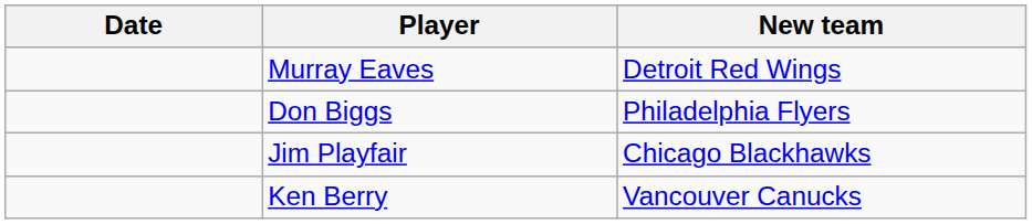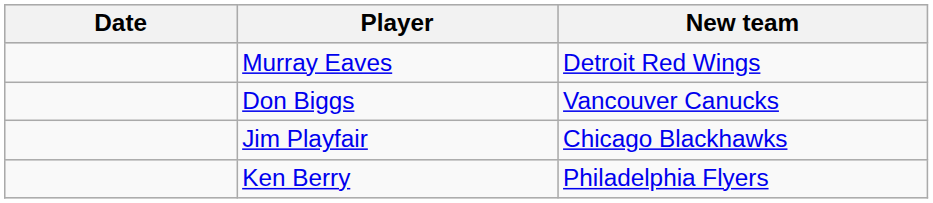Don Biggs | New team: Philadelphia Flyers -> Vancouver Canucks
Ken Berry | New team: Vancouver Canucks -> Philadelphia Flyers
